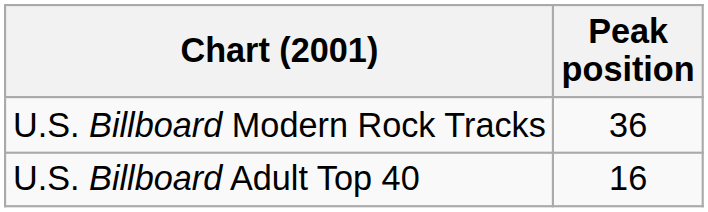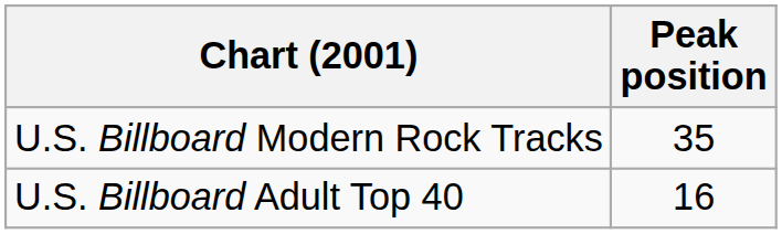U.S. Billboard Modern Rock Tracks | Peak position: 36 -> 35
